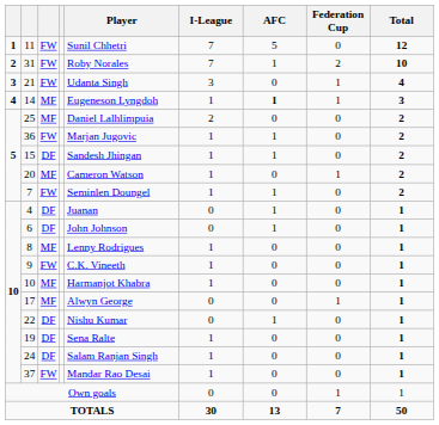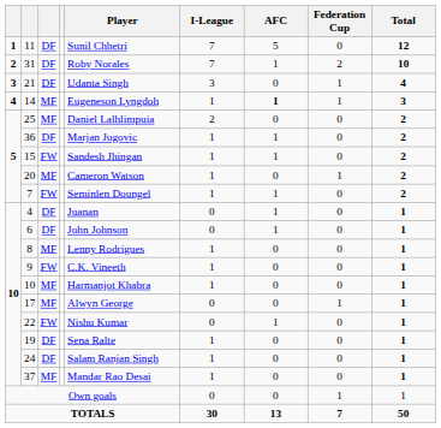11 | column 3: FW -> DF
31 | column 3: FW -> DF
21 | column 3: FW -> DF
36 | column 3: FW -> DF
15 | column 3: DF -> FW
22 | column 3: DF -> FW
37 | column 3: FW -> MF
